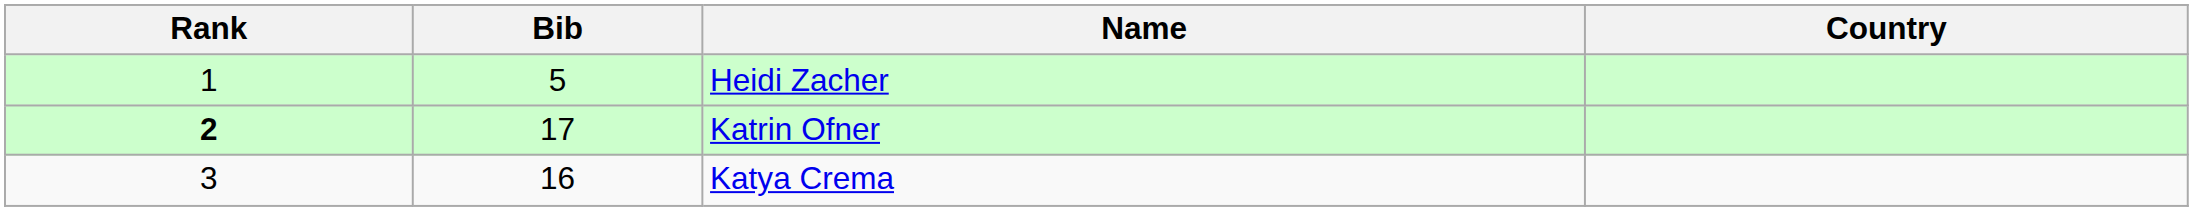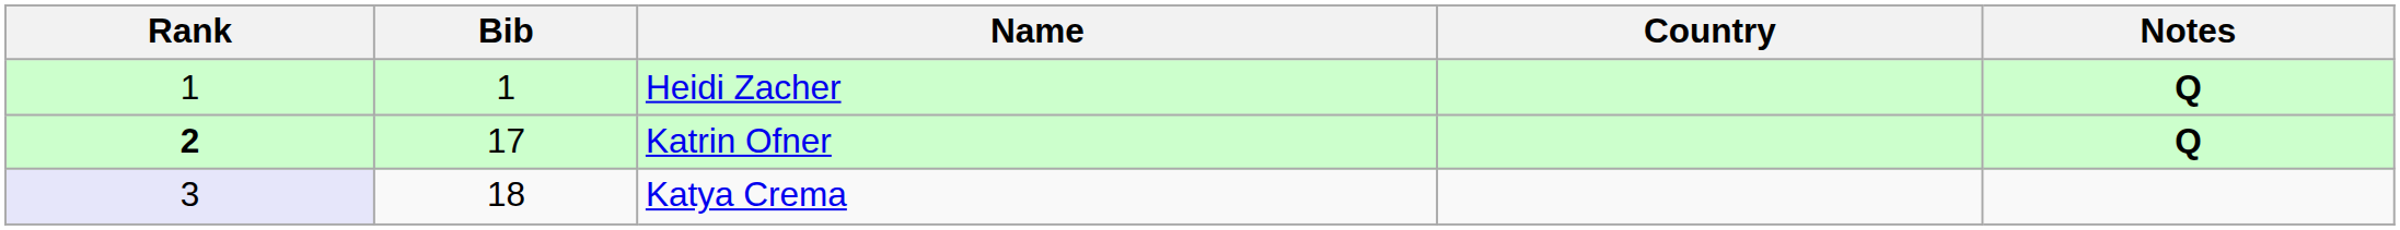+ column: Notes | Q | Q
Heidi Zacher | Bib: 5 -> 1
Katya Crema | Rank: no background -> lavender background
Katya Crema | Bib: 16 -> 18
